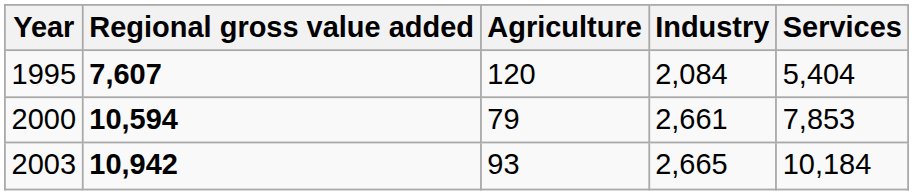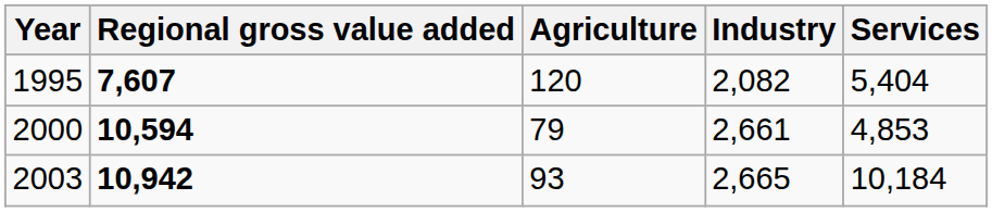1995 | Industry: 2,084 -> 2,082
2000 | Services: 7,853 -> 4,853
